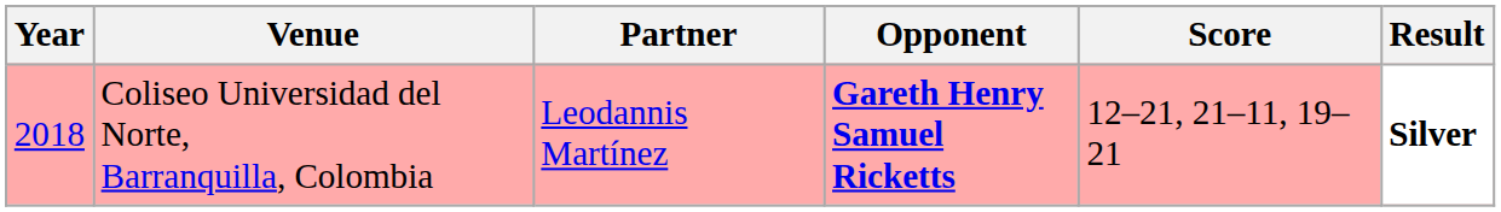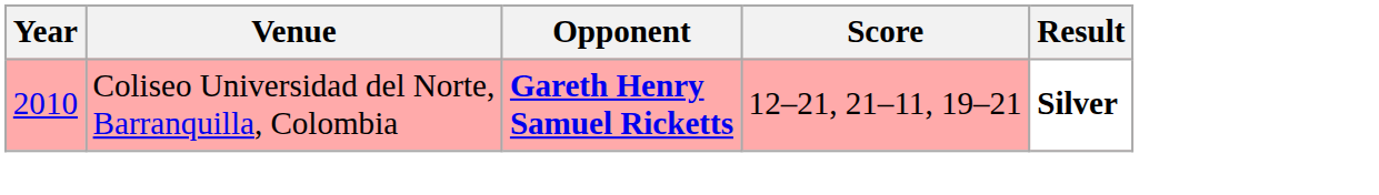- column: Partner | Leodannis Martínez
Coliseo Universidad del Norte, Barranquilla, Colombia | Year: 2018 -> 2010
